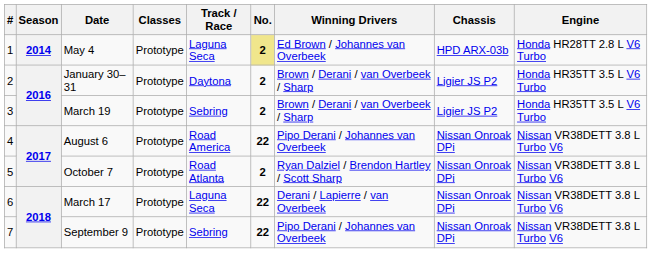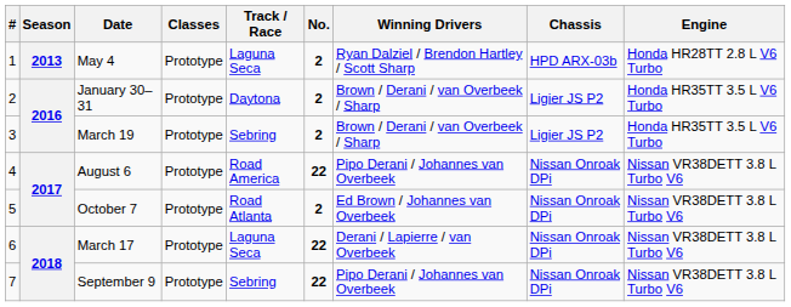May 4 | Season: 2014 -> 2013
May 4 | No.: khaki background -> no background
May 4 | Winning Drivers: Ed Brown / Johannes van Overbeek -> Ryan Dalziel / Brendon Hartley / Scott Sharp
October 7 | Winning Drivers: Ryan Dalziel / Brendon Hartley / Scott Sharp -> Ed Brown / Johannes van Overbeek
